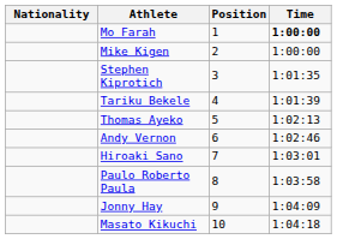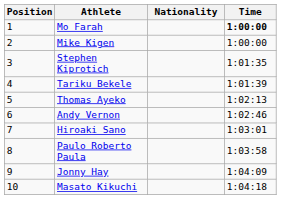columns swapped: Position <-> Nationality
